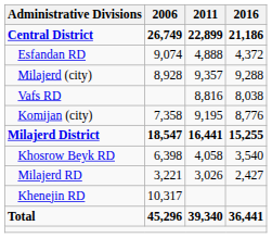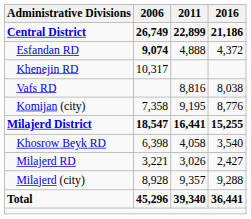Esfandan RD | 2006: normal -> bold
rows swapped: Khenejin RD <-> Milajerd (city)
